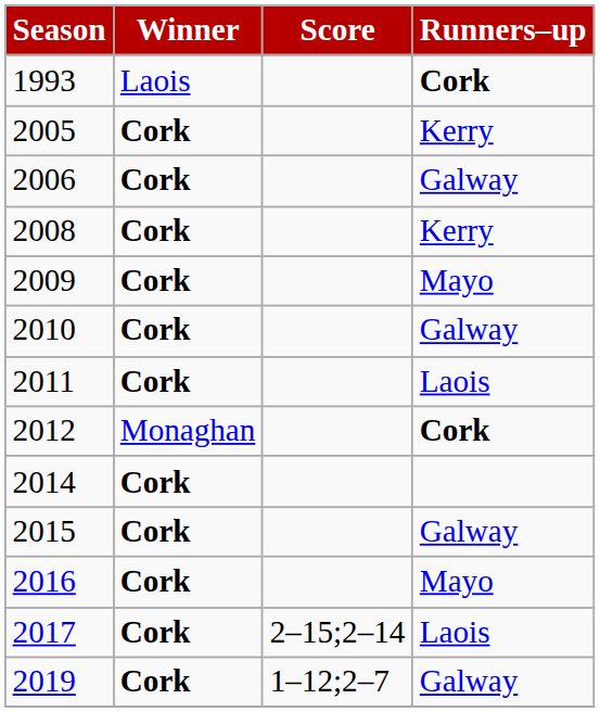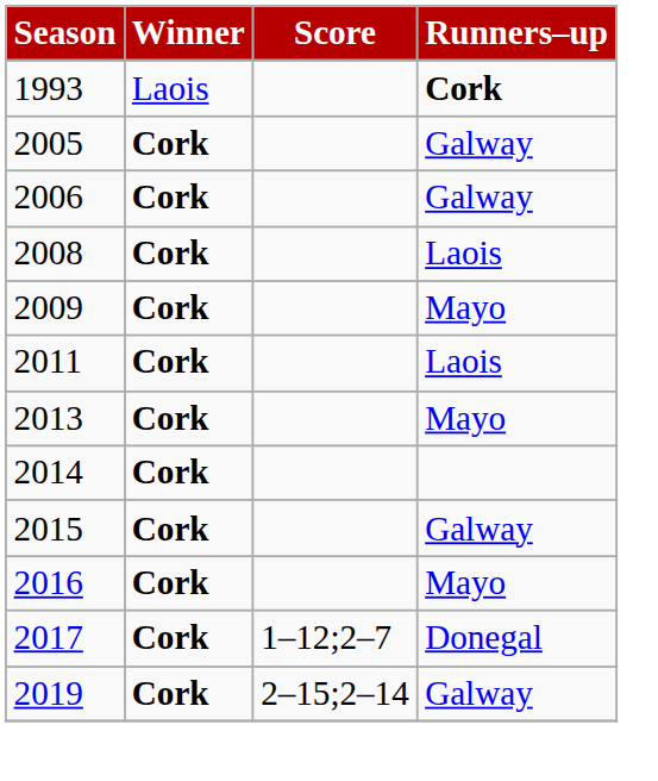2005 | Runners–up: Kerry -> Galway
2008 | Runners–up: Kerry -> Laois
- row: 2010 | Cork | Galway
- row: 2012 | Monaghan | Cork
+ row: 2013 | Cork | Mayo
2017 | Score: 2–15;2–14 -> 1–12;2–7
2017 | Runners–up: Laois -> Donegal
2019 | Score: 1–12;2–7 -> 2–15;2–14
